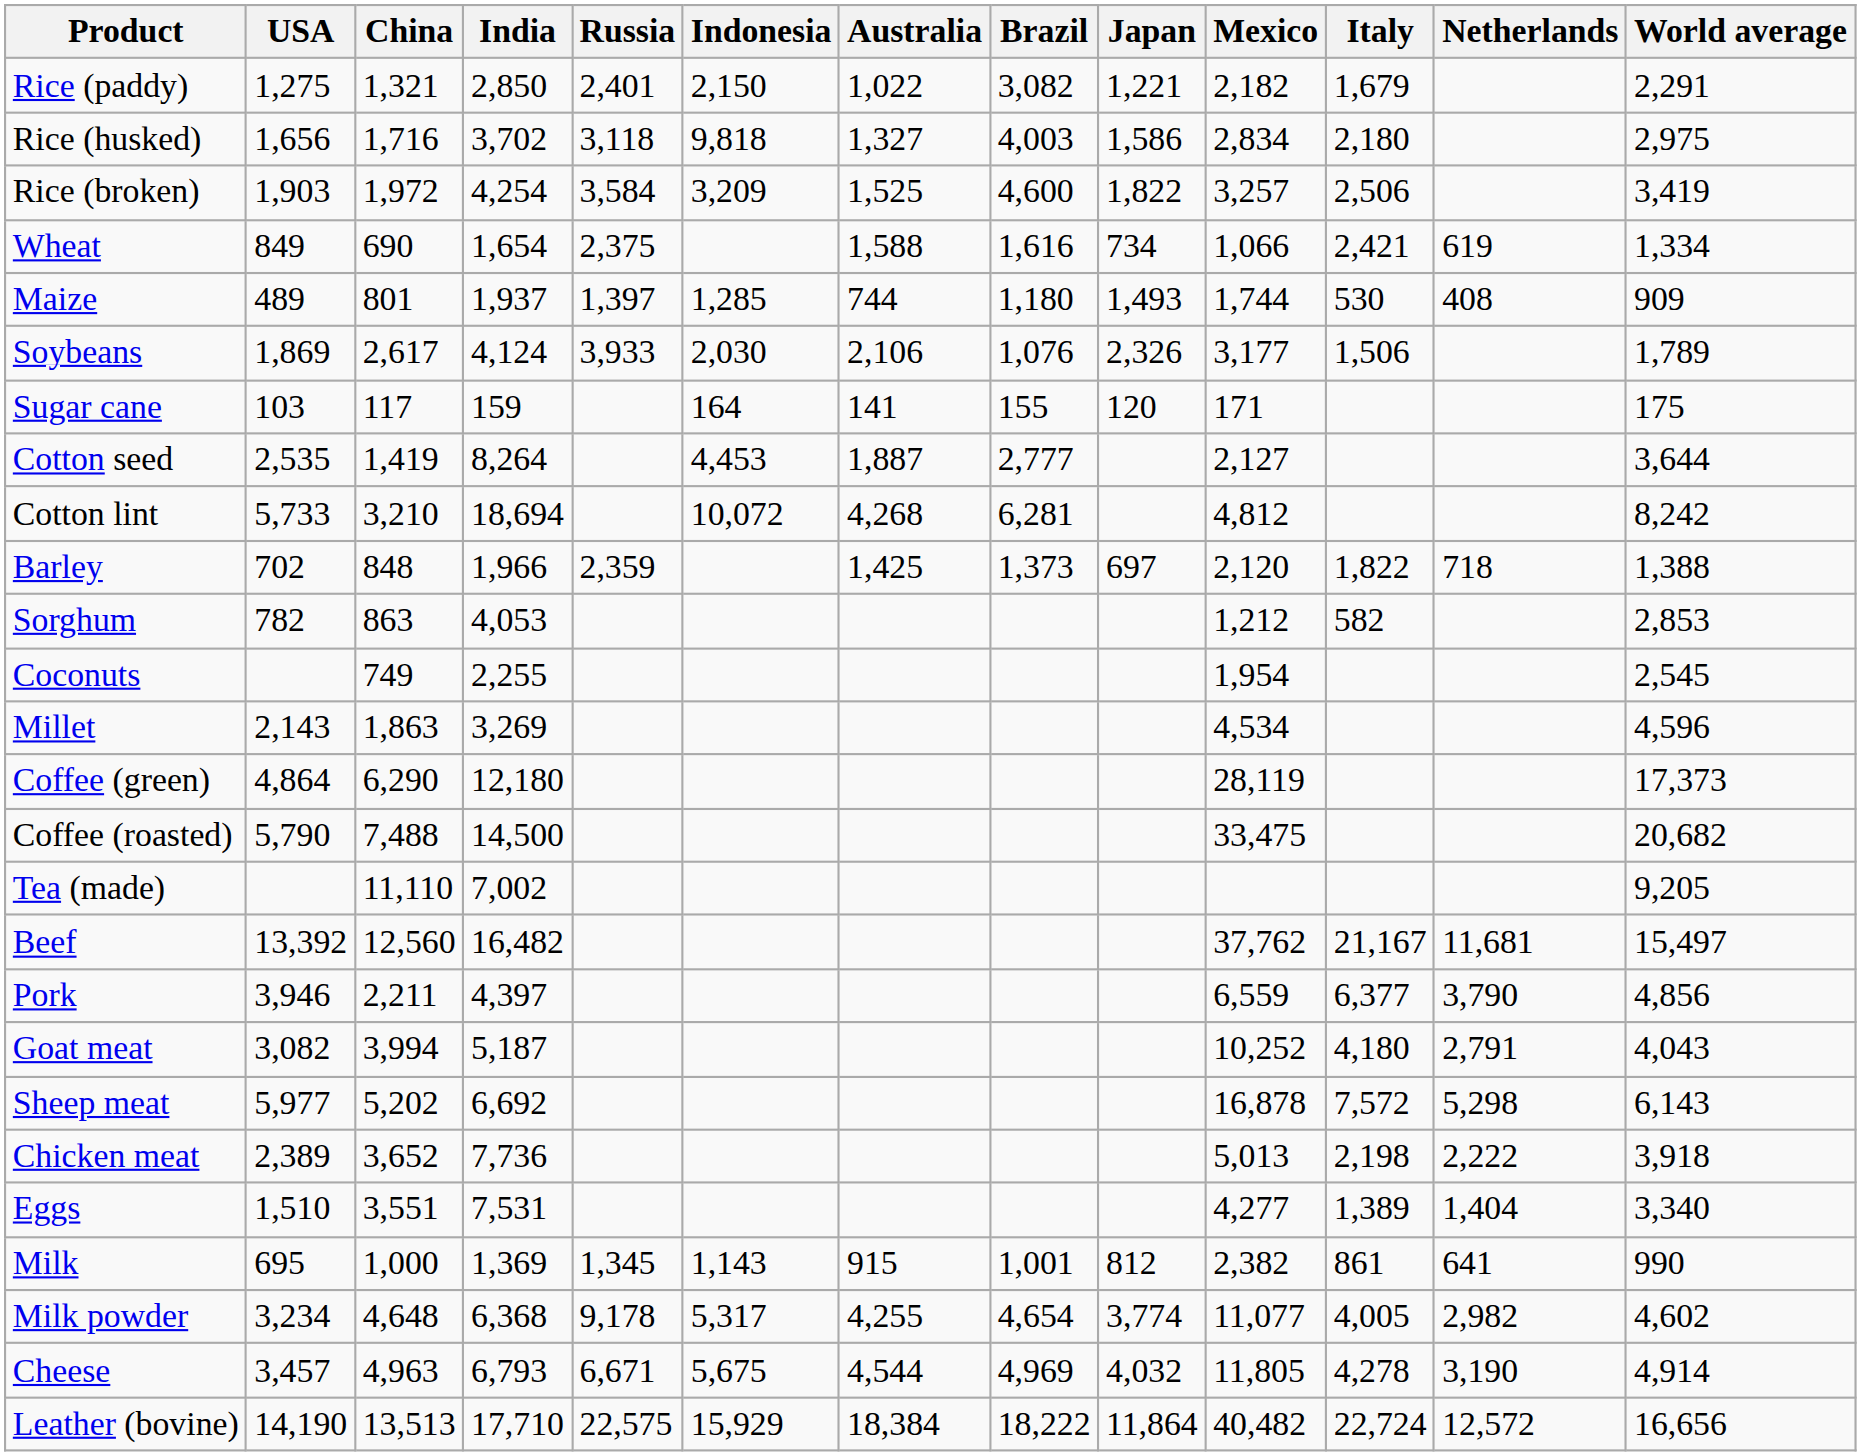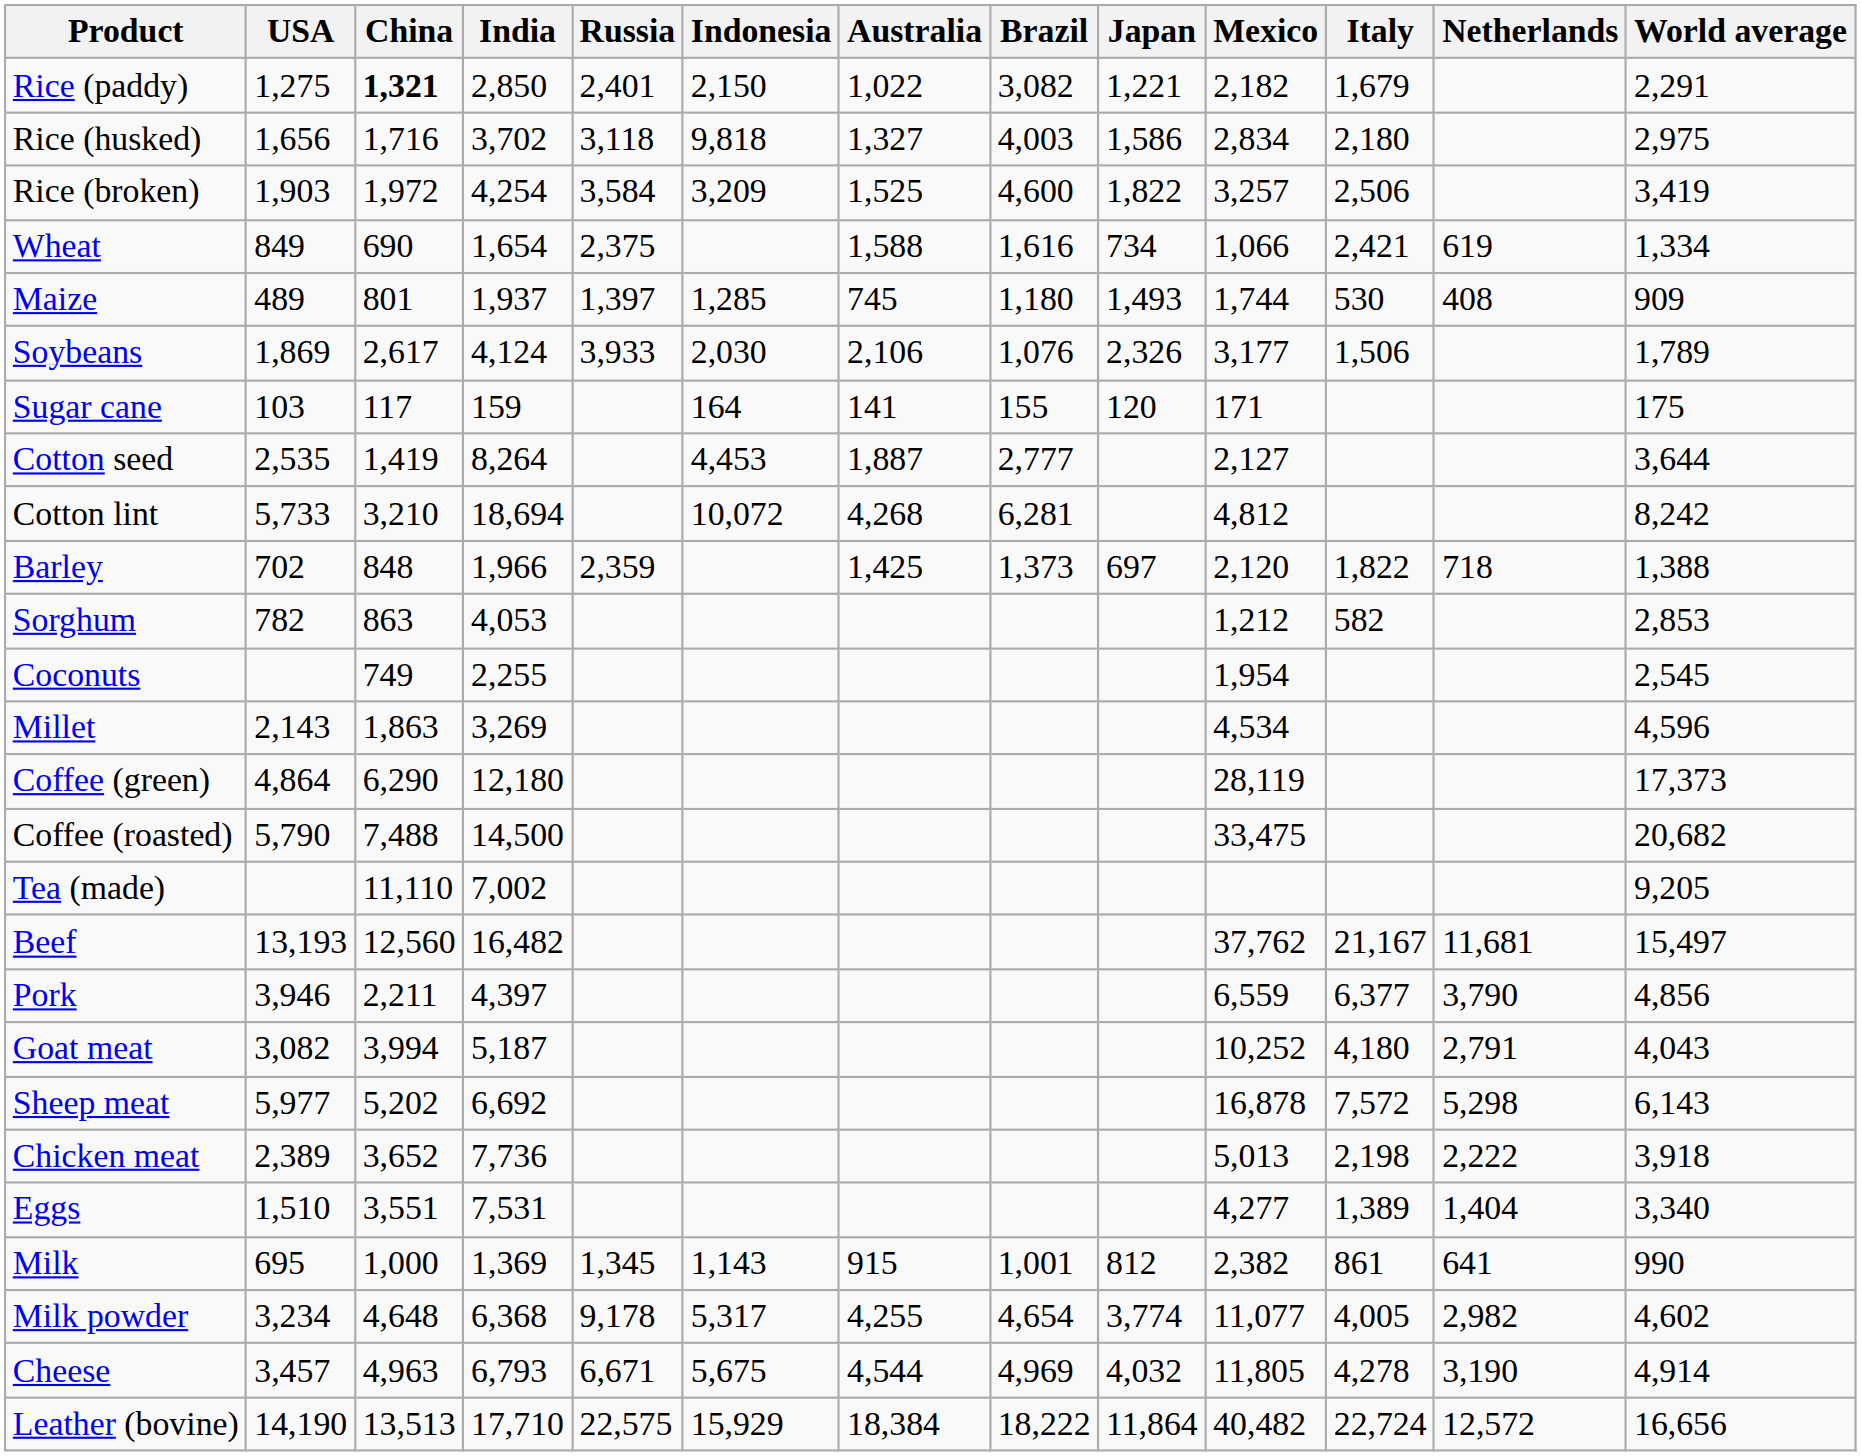Rice (paddy) | China: normal -> bold
Maize | Australia: 744 -> 745
Beef | USA: 13,392 -> 13,193
